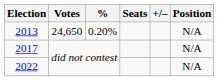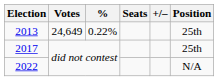2013 | Votes: 24,650 -> 24,649
2013 | %: 0.20% -> 0.22%
2013 | Position: N/A -> 25th
2017 | Position: N/A -> 25th
